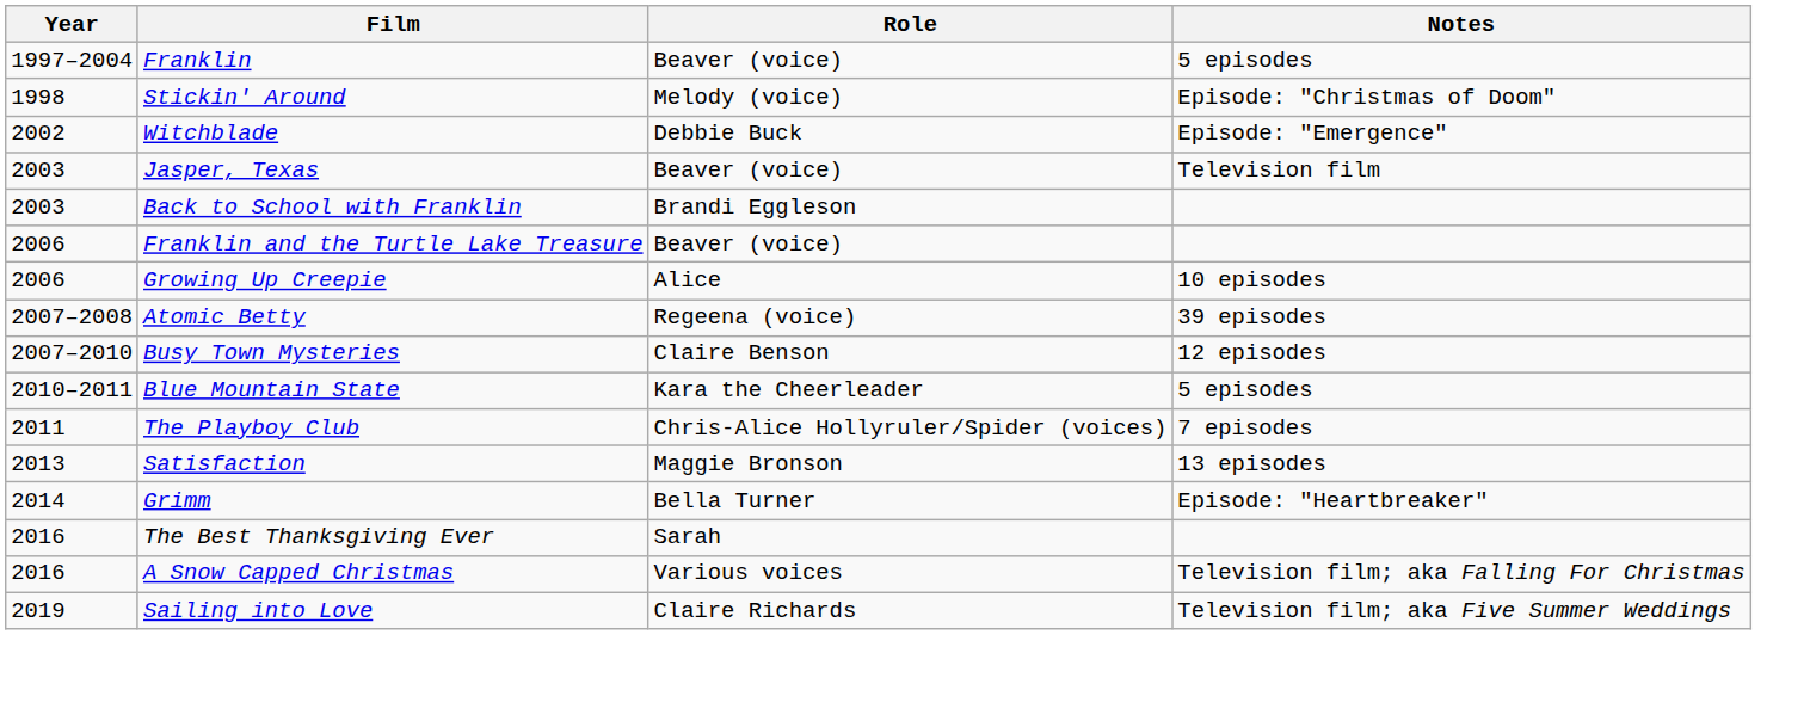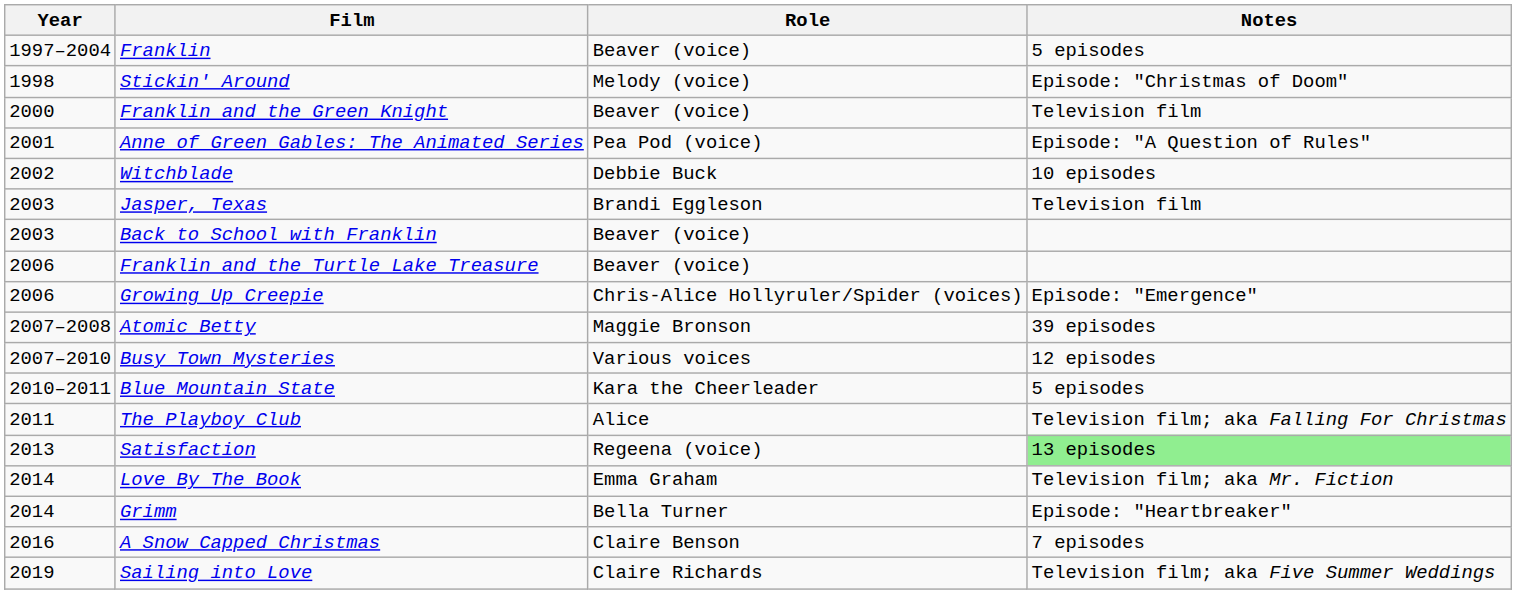+ row: 2000 | Franklin and the Green Knight | Beaver (voice) | Television film
+ row: 2001 | Anne of Green Gables: The Animated Series | Pea Pod (voice) | Episode: "A Question of Rules"
Witchblade | Notes: Episode: "Emergence" -> 10 episodes
Jasper, Texas | Role: Beaver (voice) -> Brandi Eggleson
Back to School with Franklin | Role: Brandi Eggleson -> Beaver (voice)
Growing Up Creepie | Role: Alice -> Chris-Alice Hollyruler/Spider (voices)
Growing Up Creepie | Notes: 10 episodes -> Episode: "Emergence"
Atomic Betty | Role: Regeena (voice) -> Maggie Bronson
Busy Town Mysteries | Role: Claire Benson -> Various voices
The Playboy Club | Role: Chris-Alice Hollyruler/Spider (voices) -> Alice
The Playboy Club | Notes: 7 episodes -> Television film; aka Falling For Christmas
Satisfaction | Role: Maggie Bronson -> Regeena (voice)
Satisfaction | Notes: no background -> lightgreen background
+ row: 2014 | Love By The Book | Emma Graham | Television film; aka Mr. Fiction
- row: 2016 | The Best Thanksgiving Ever | Sarah
A Snow Capped Christmas | Role: Various voices -> Claire Benson
A Snow Capped Christmas | Notes: Television film; aka Falling For Christmas -> 7 episodes
